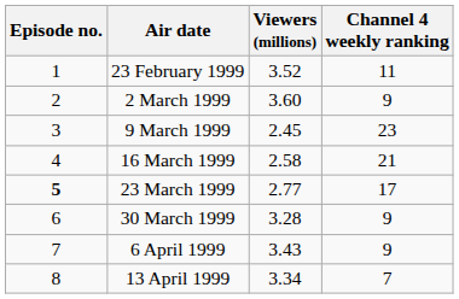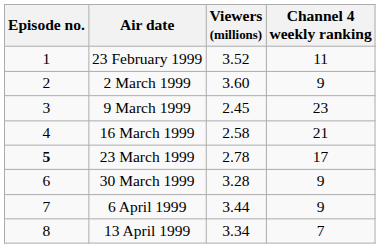23 March 1999 | Viewers (millions): 2.77 -> 2.78
6 April 1999 | Viewers (millions): 3.43 -> 3.44
